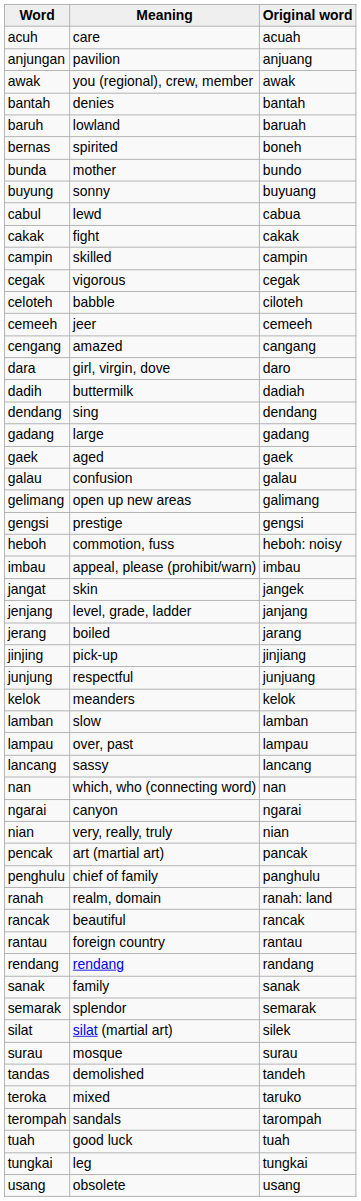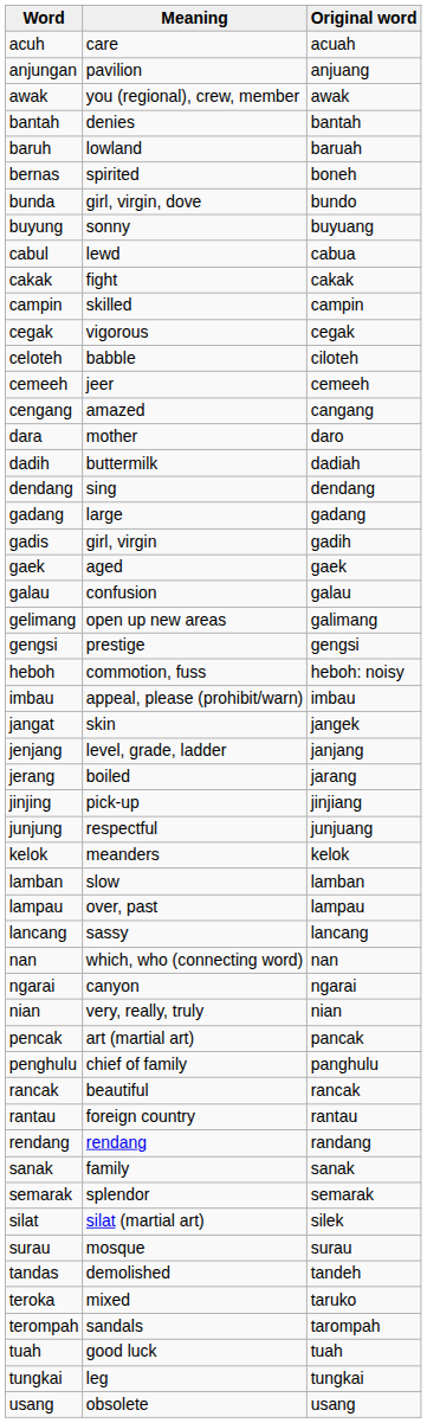bunda | Meaning: mother -> girl, virgin, dove
dara | Meaning: girl, virgin, dove -> mother
+ row: gadis | girl, virgin | gadih
- row: ranah | realm, domain | ranah: land
